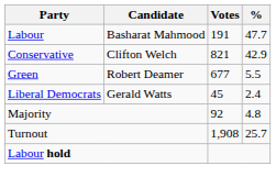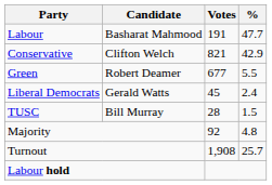+ row: TUSC | Bill Murray | 28 | 1.5
